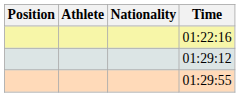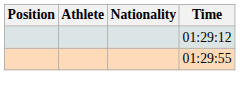- row: 01:22:16
